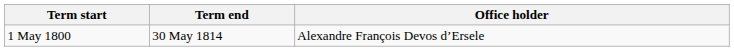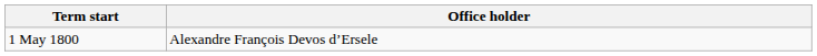- column: Term end | 30 May 1814
